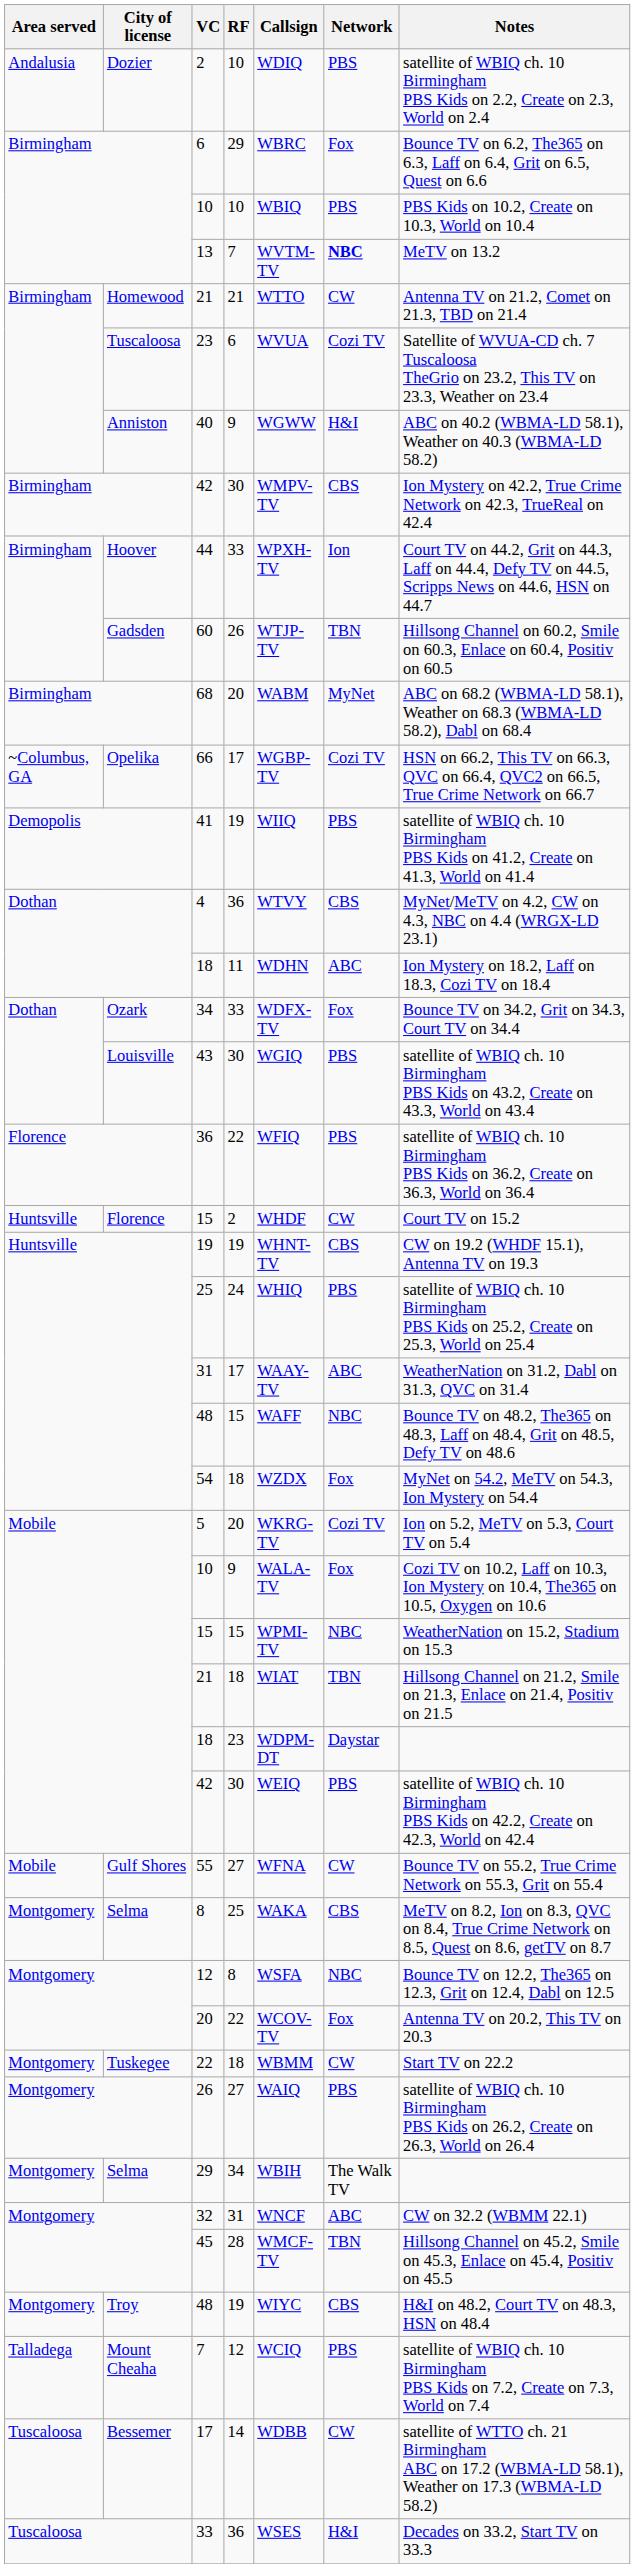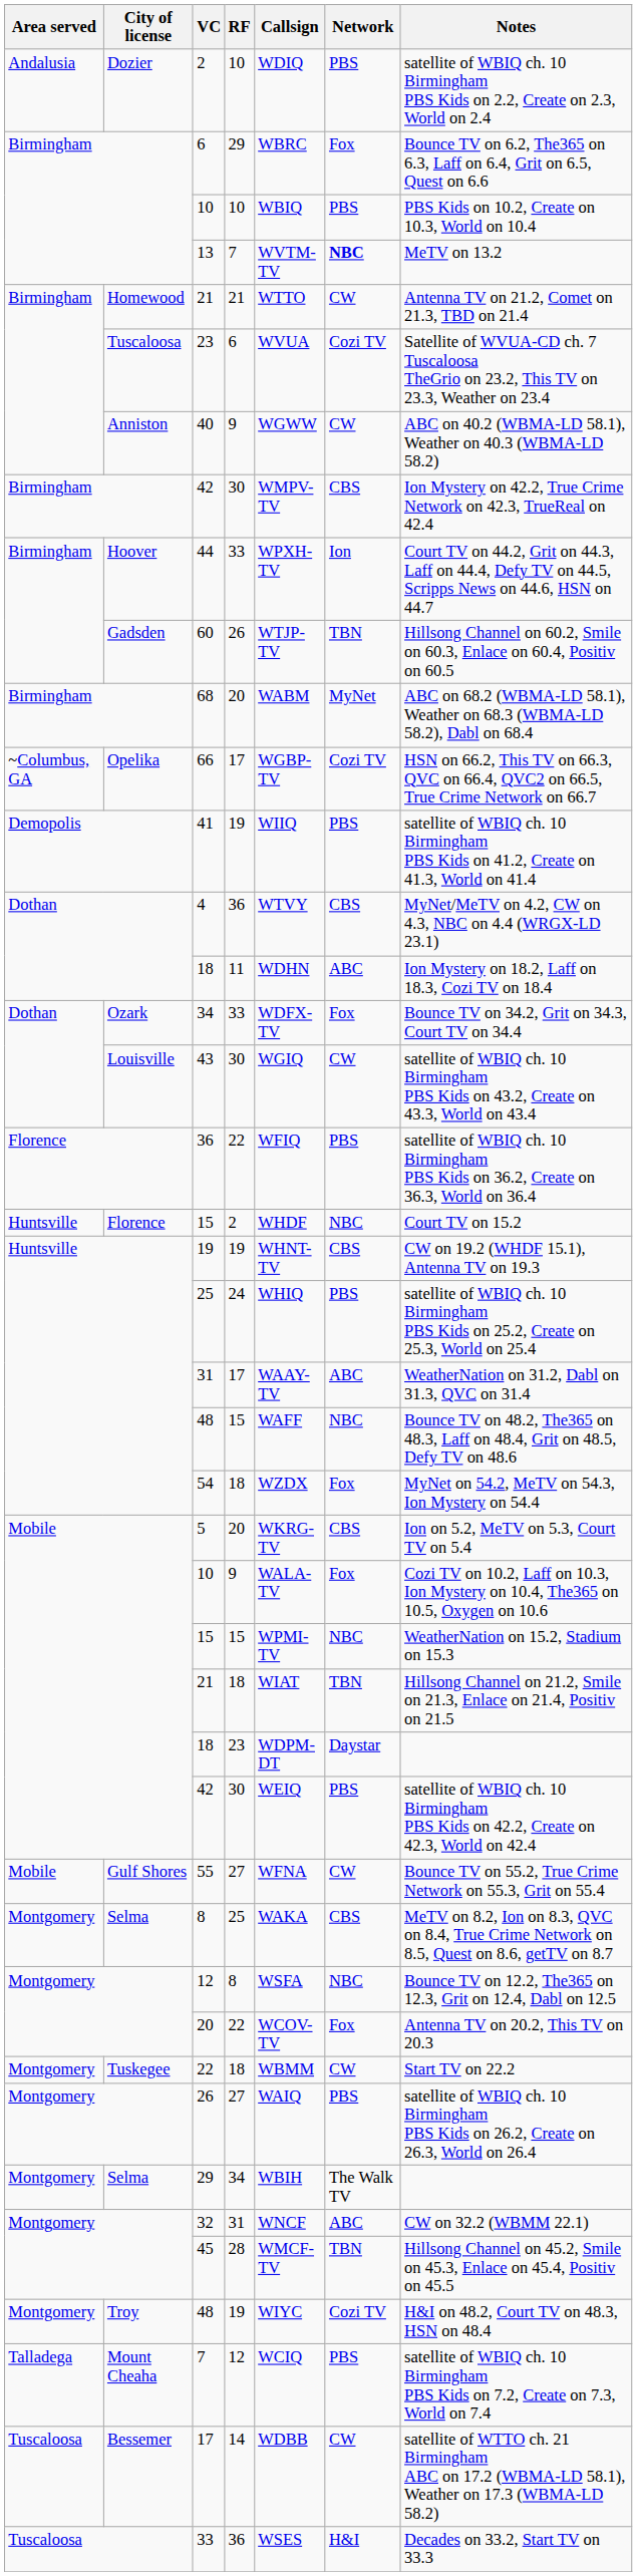40 | Network: H&I -> CW
43 | Network: PBS -> CW
Florence / 15 | Network: CW -> NBC
5 | Network: Cozi TV -> CBS
Troy / 48 | Network: CBS -> Cozi TV
